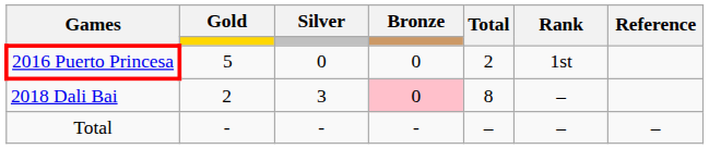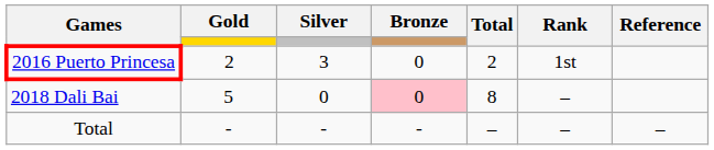2016 Puerto Princesa | Gold: 5 -> 2
2016 Puerto Princesa | Silver: 0 -> 3
2018 Dali Bai | Gold: 2 -> 5
2018 Dali Bai | Silver: 3 -> 0
